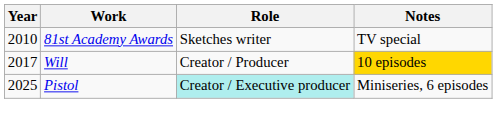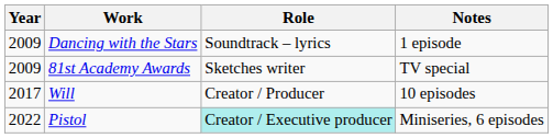+ row: 2009 | Dancing with the Stars | Soundtrack – lyrics | 1 episode
81st Academy Awards | Year: 2010 -> 2009
Will | Notes: gold background -> no background
Pistol | Year: 2025 -> 2022
